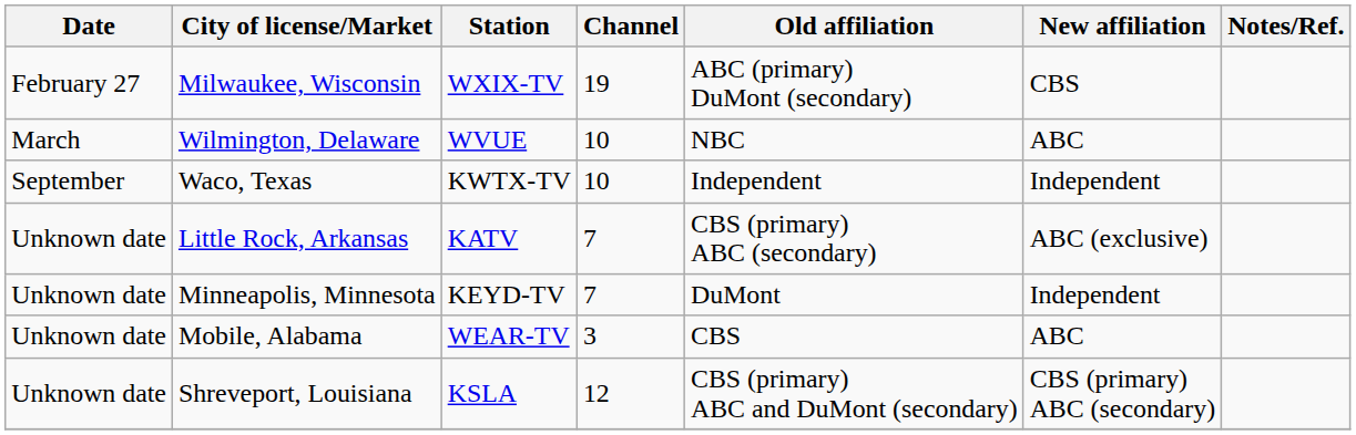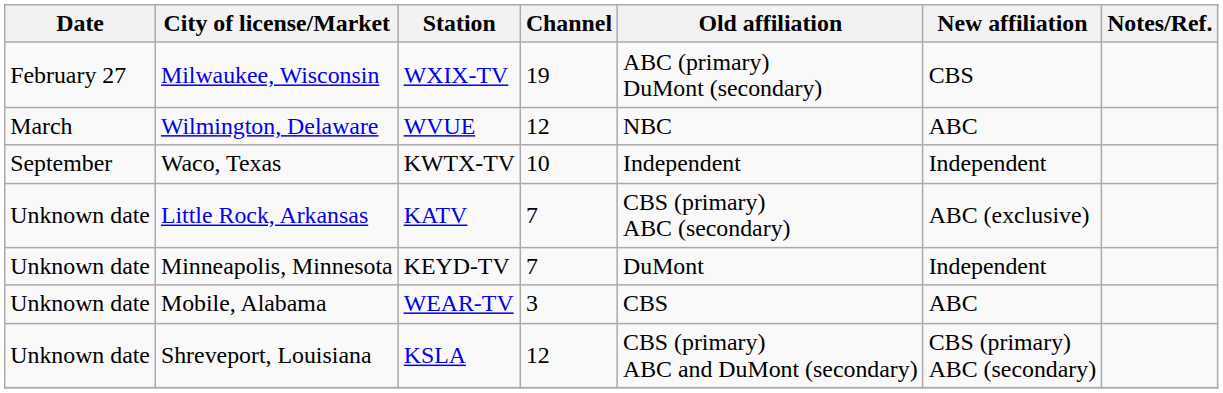Wilmington, Delaware | Channel: 10 -> 12
